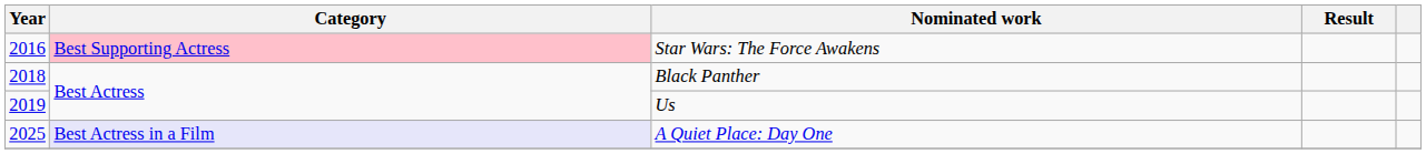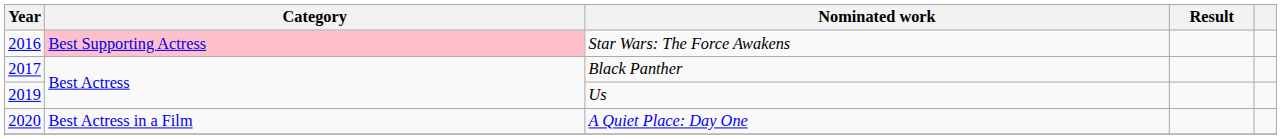Black Panther | Year: 2018 -> 2017
A Quiet Place: Day One | Year: 2025 -> 2020
A Quiet Place: Day One | Category: lavender background -> no background
